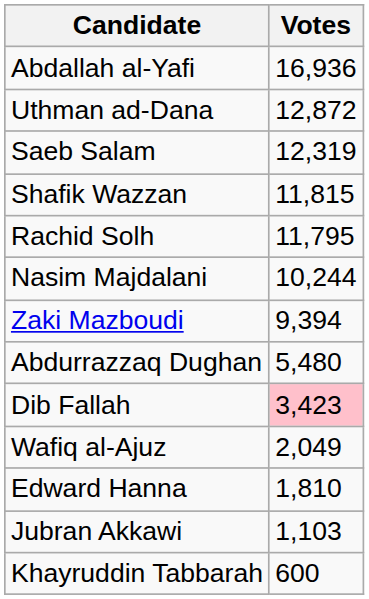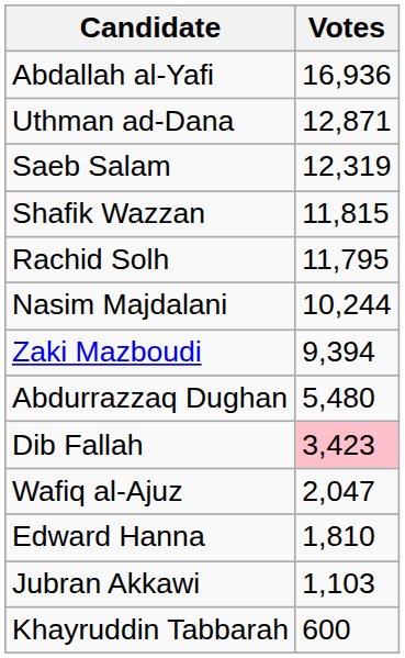Uthman ad-Dana | Votes: 12,872 -> 12,871
Wafiq al-Ajuz | Votes: 2,049 -> 2,047
